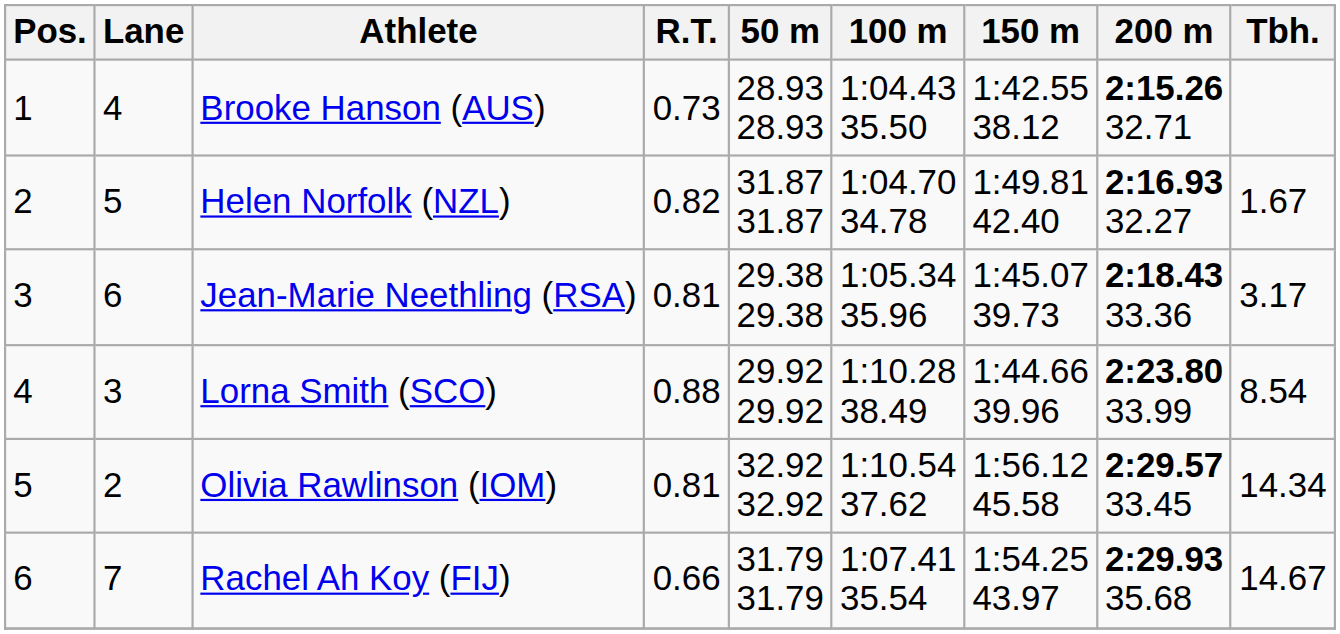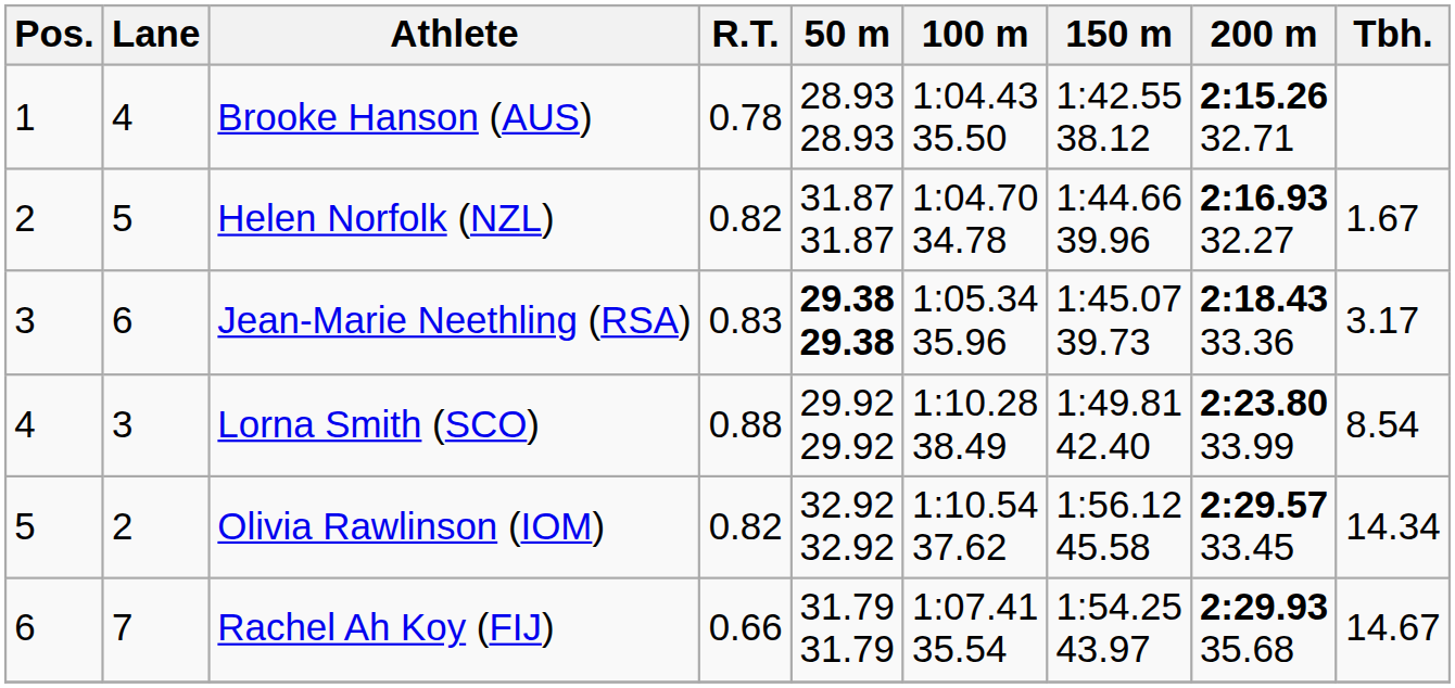Brooke Hanson (AUS) | R.T.: 0.73 -> 0.78
Helen Norfolk (NZL) | 150 m: 1:49.81 42.40 -> 1:44.66 39.96
Jean-Marie Neethling (RSA) | R.T.: 0.81 -> 0.83
Jean-Marie Neethling (RSA) | 50 m: normal -> bold
Lorna Smith (SCO) | 150 m: 1:44.66 39.96 -> 1:49.81 42.40
Olivia Rawlinson (IOM) | R.T.: 0.81 -> 0.82
